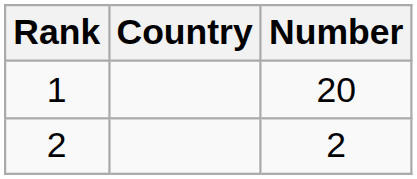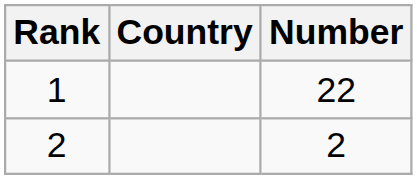1 | Number: 20 -> 22
